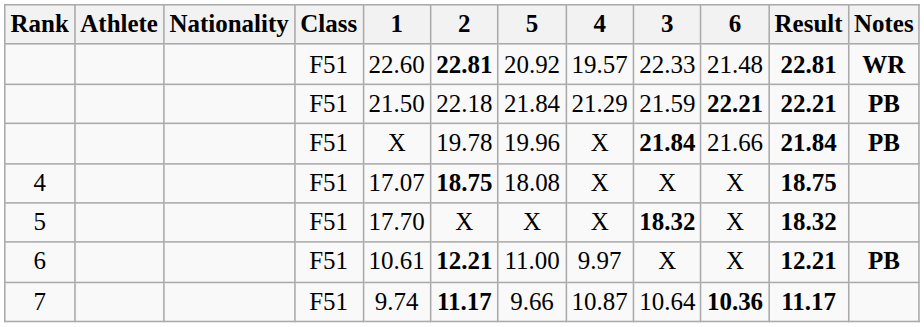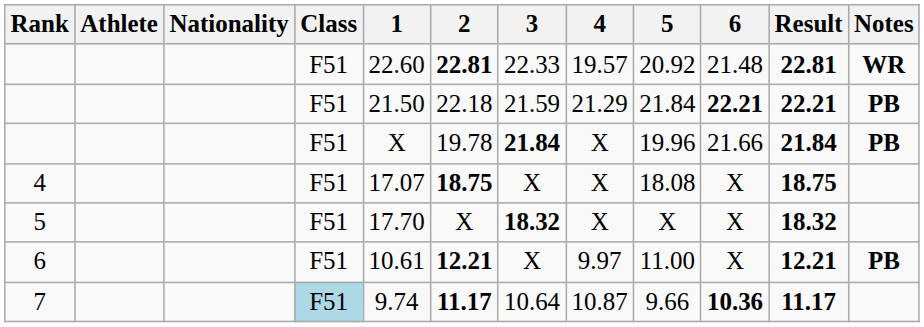columns swapped: 3 <-> 5
7 | Class: no background -> lightblue background
